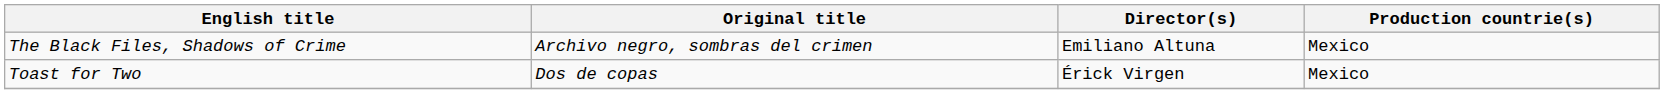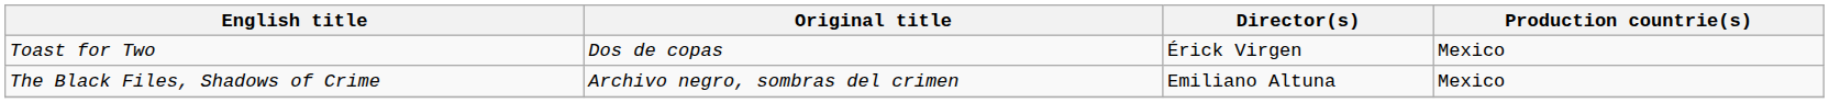rows swapped: The Black Files, Shadows of Crime <-> Toast for Two
